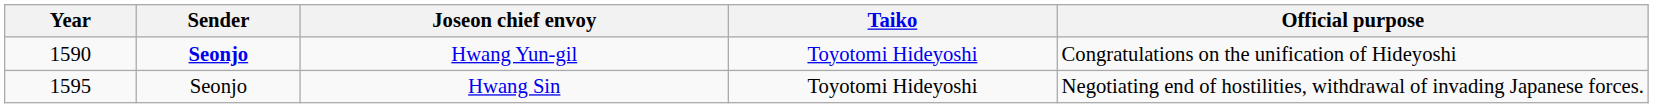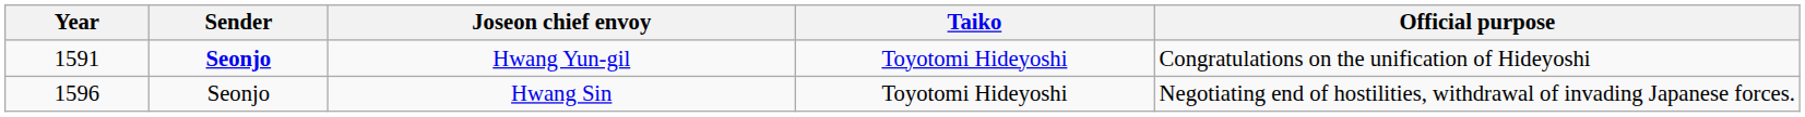Hwang Yun-gil | Year: 1590 -> 1591
Hwang Sin | Year: 1595 -> 1596
